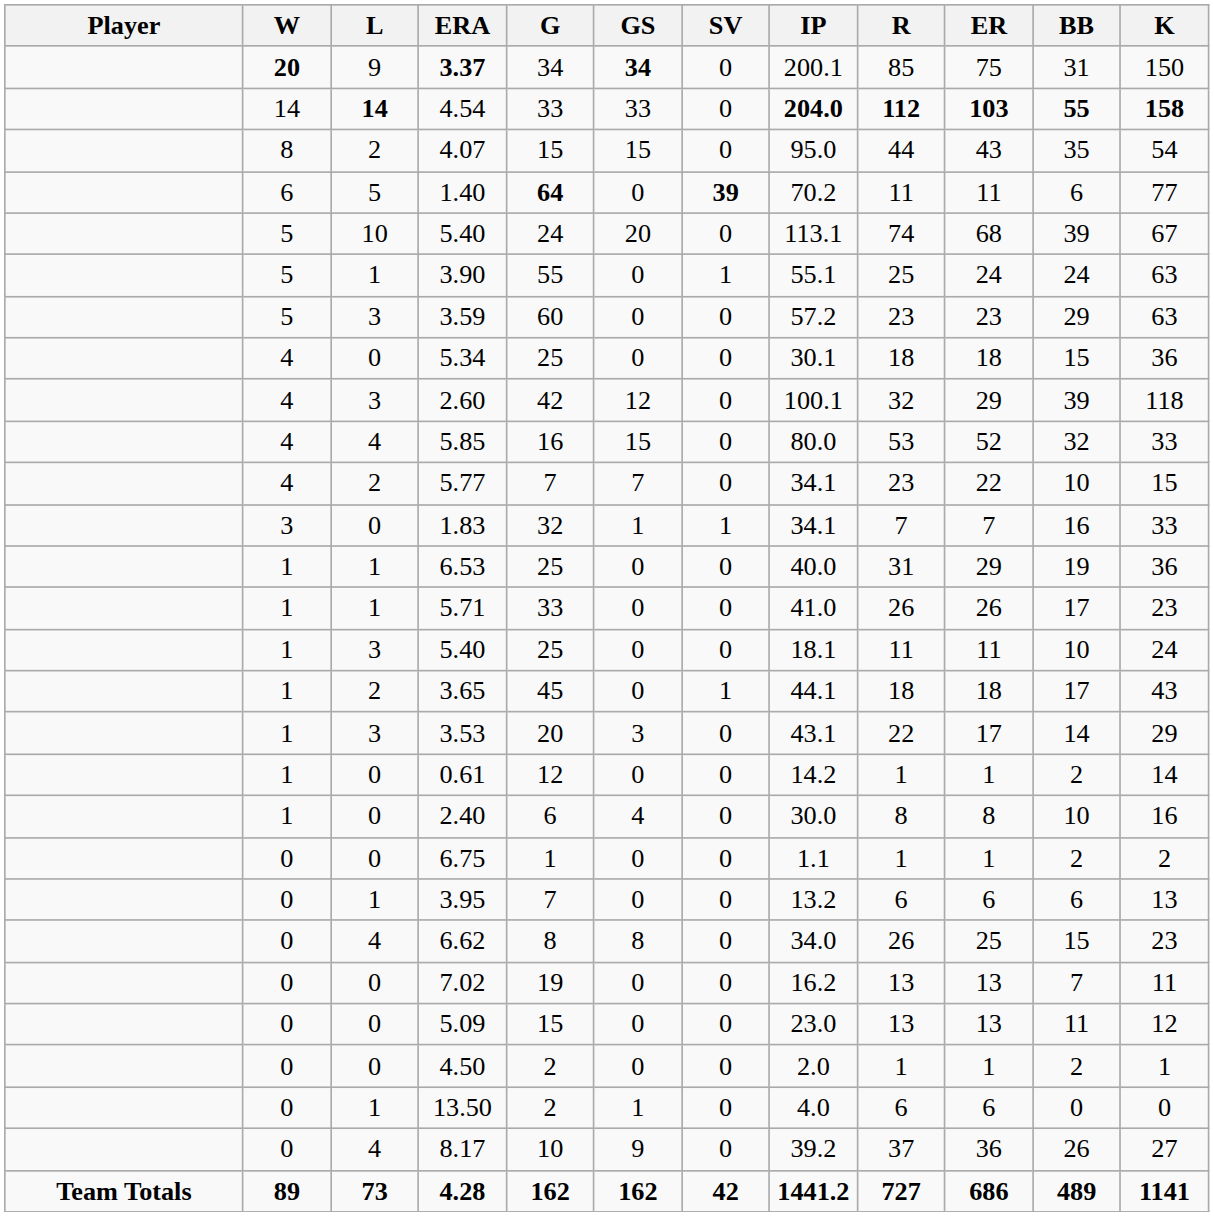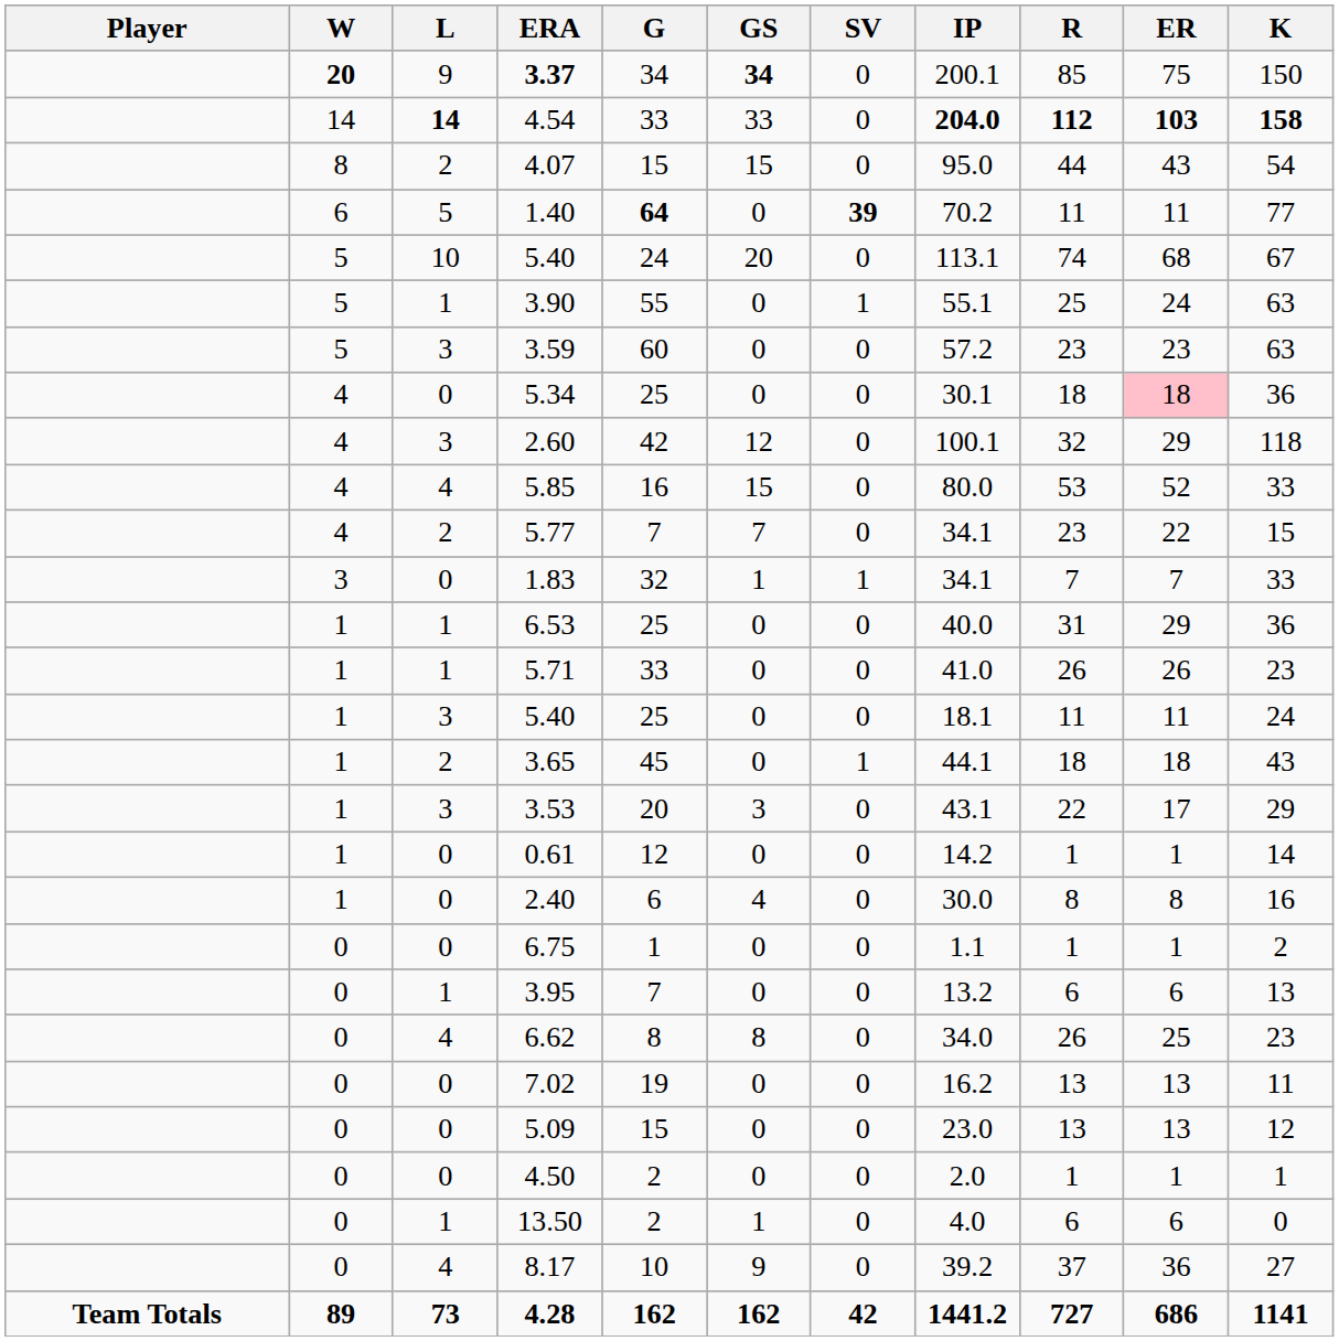- column: BB | 31 | 55 | 35 | 6 | 39 | 24 | 29 | 15 | 39 | 32 | 10 | 16 | 19 | 17 | 10 | 17 | 14 | 2 | 10 | 2 | 6 | 15 | 7 | 11 | 2 | 0 | 26 | 489
5.34 | ER: no background -> pink background
